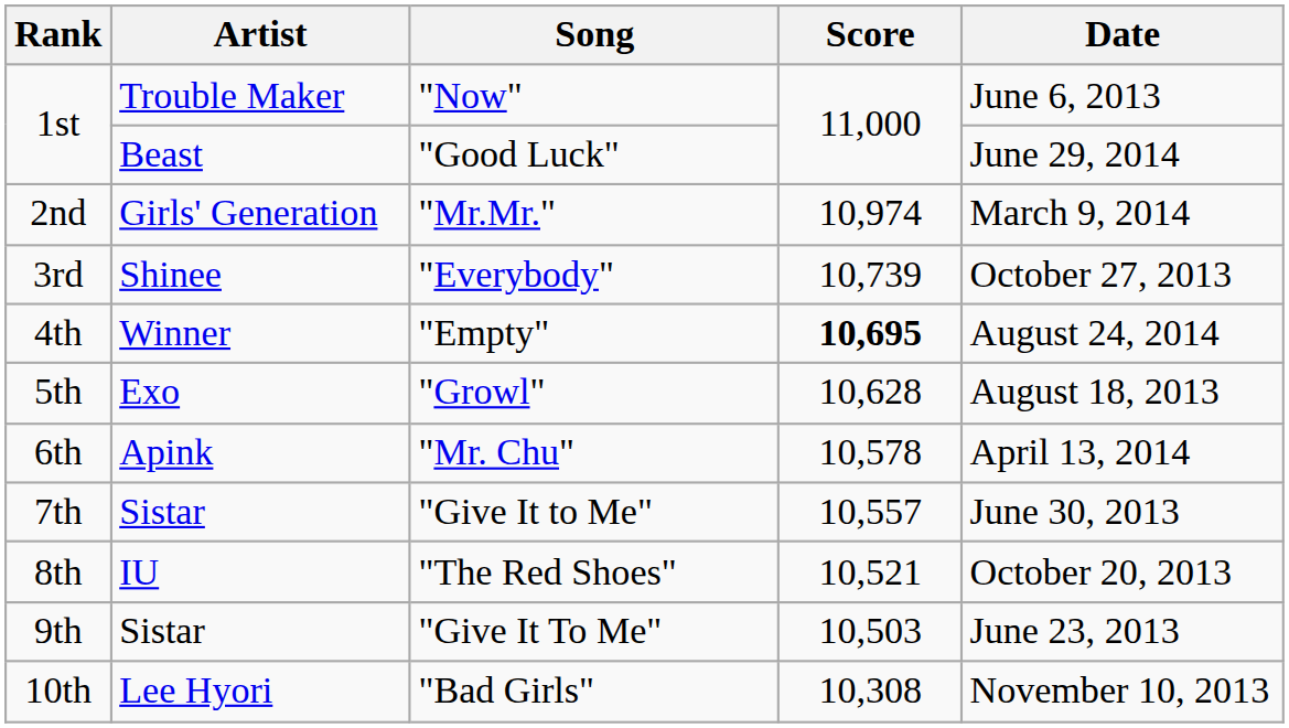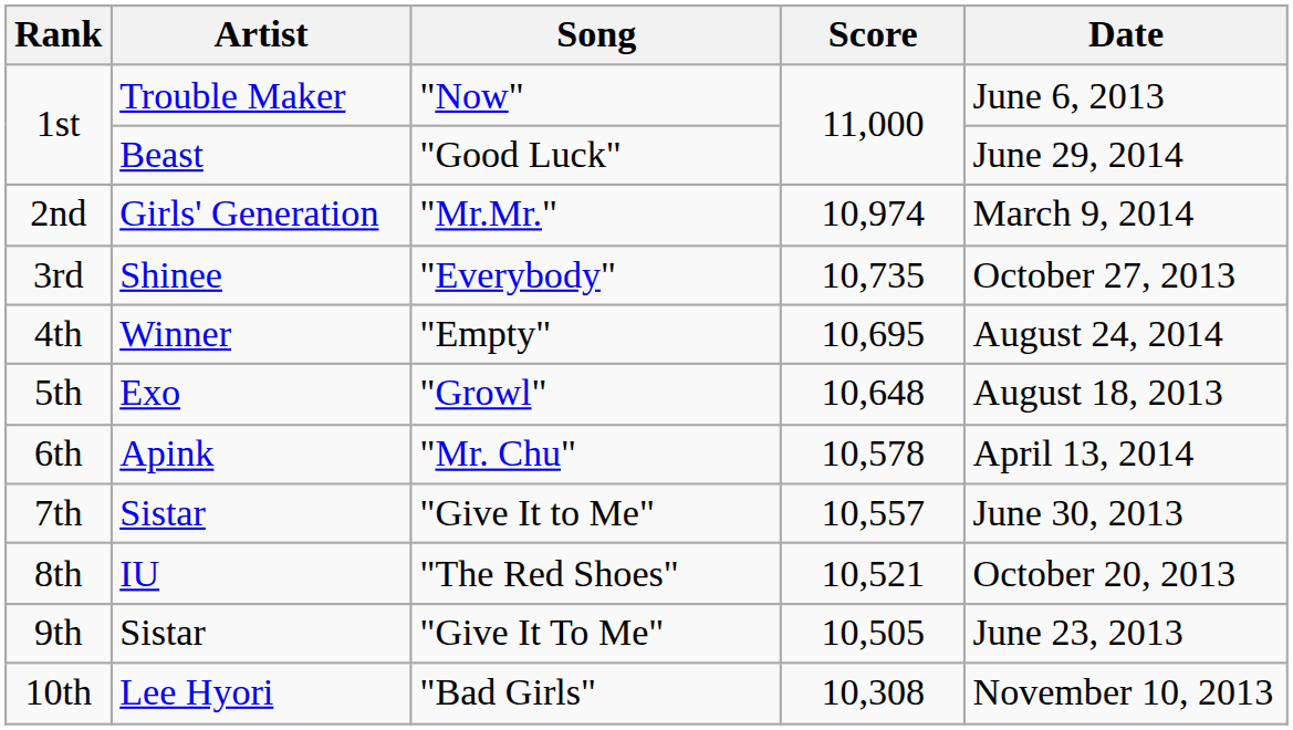"Everybody" | Score: 10,739 -> 10,735
"Empty" | Score: bold -> normal
"Growl" | Score: 10,628 -> 10,648
"Give It To Me" | Score: 10,503 -> 10,505
